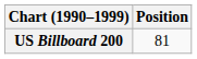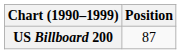US Billboard 200 | Position: 81 -> 87
